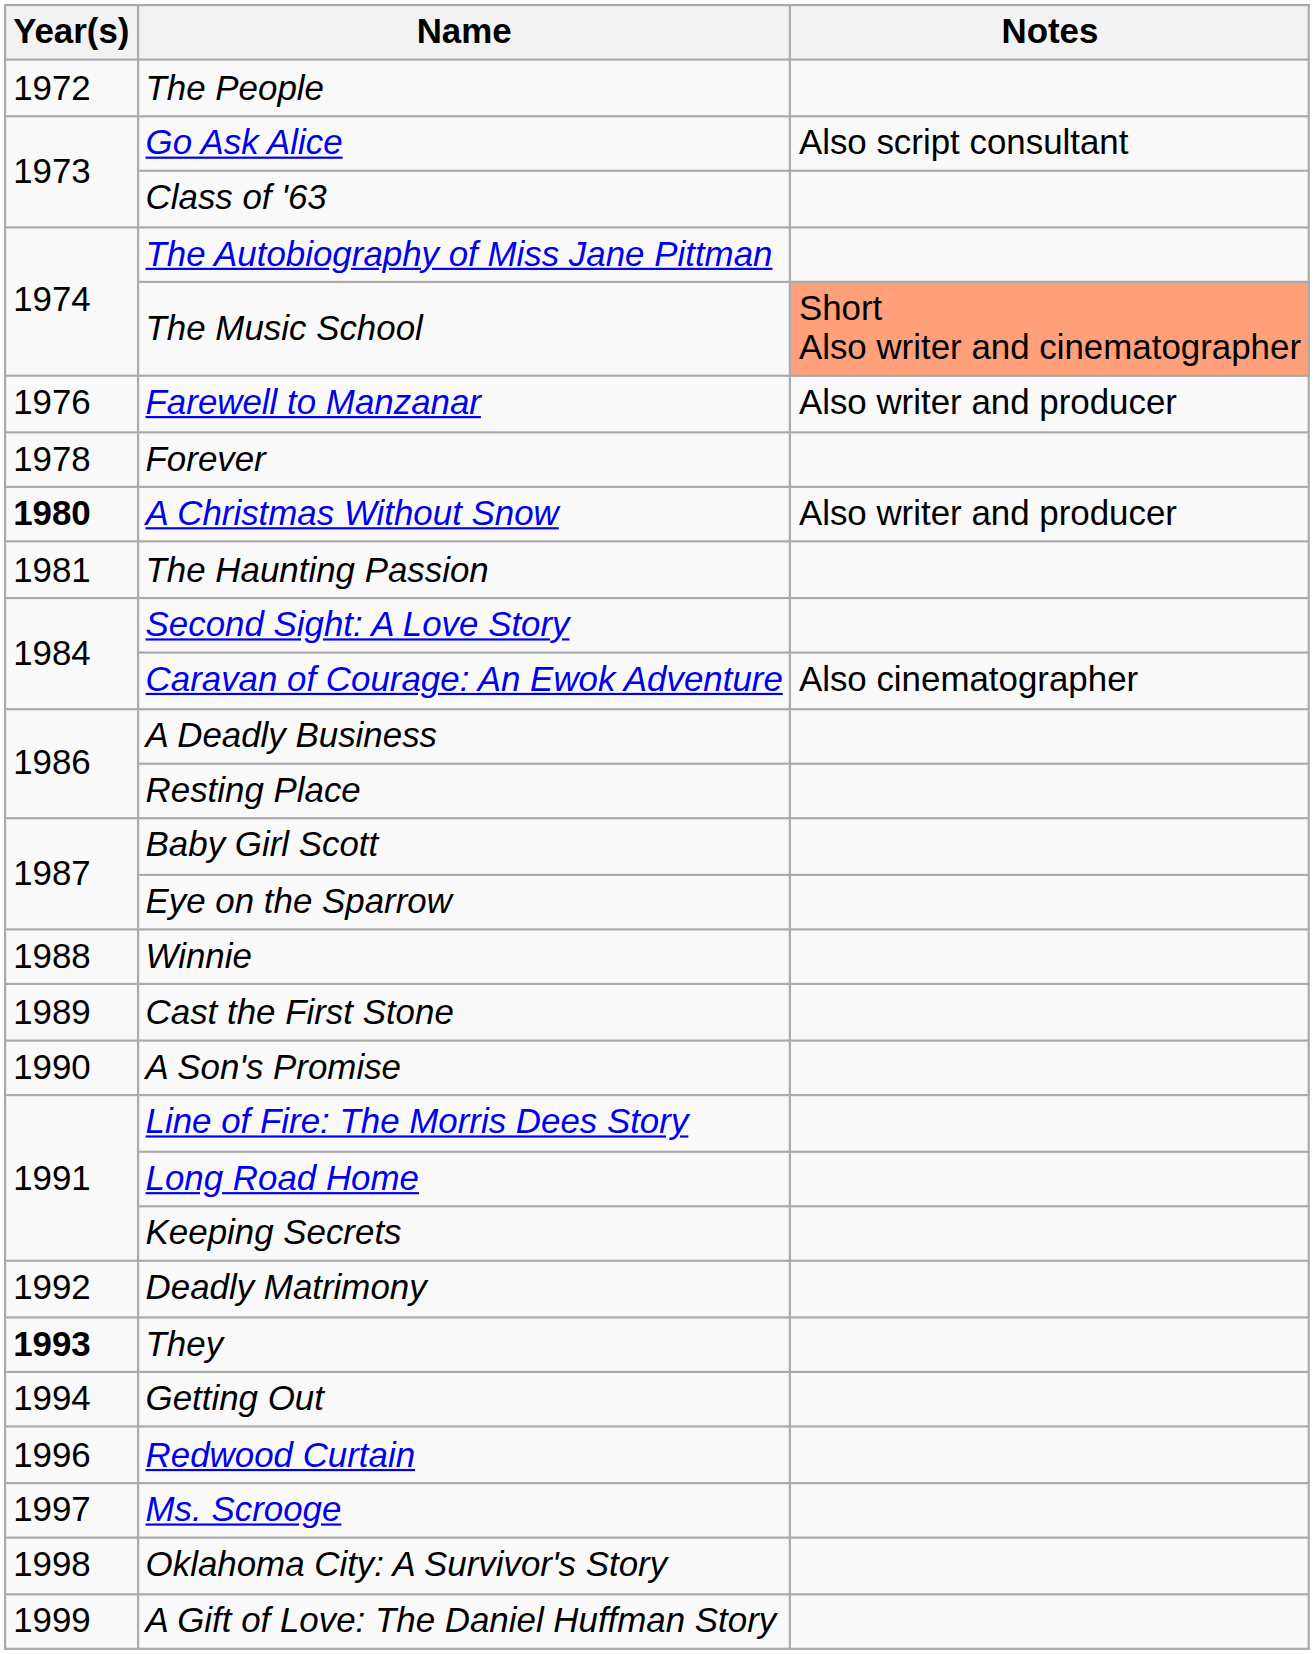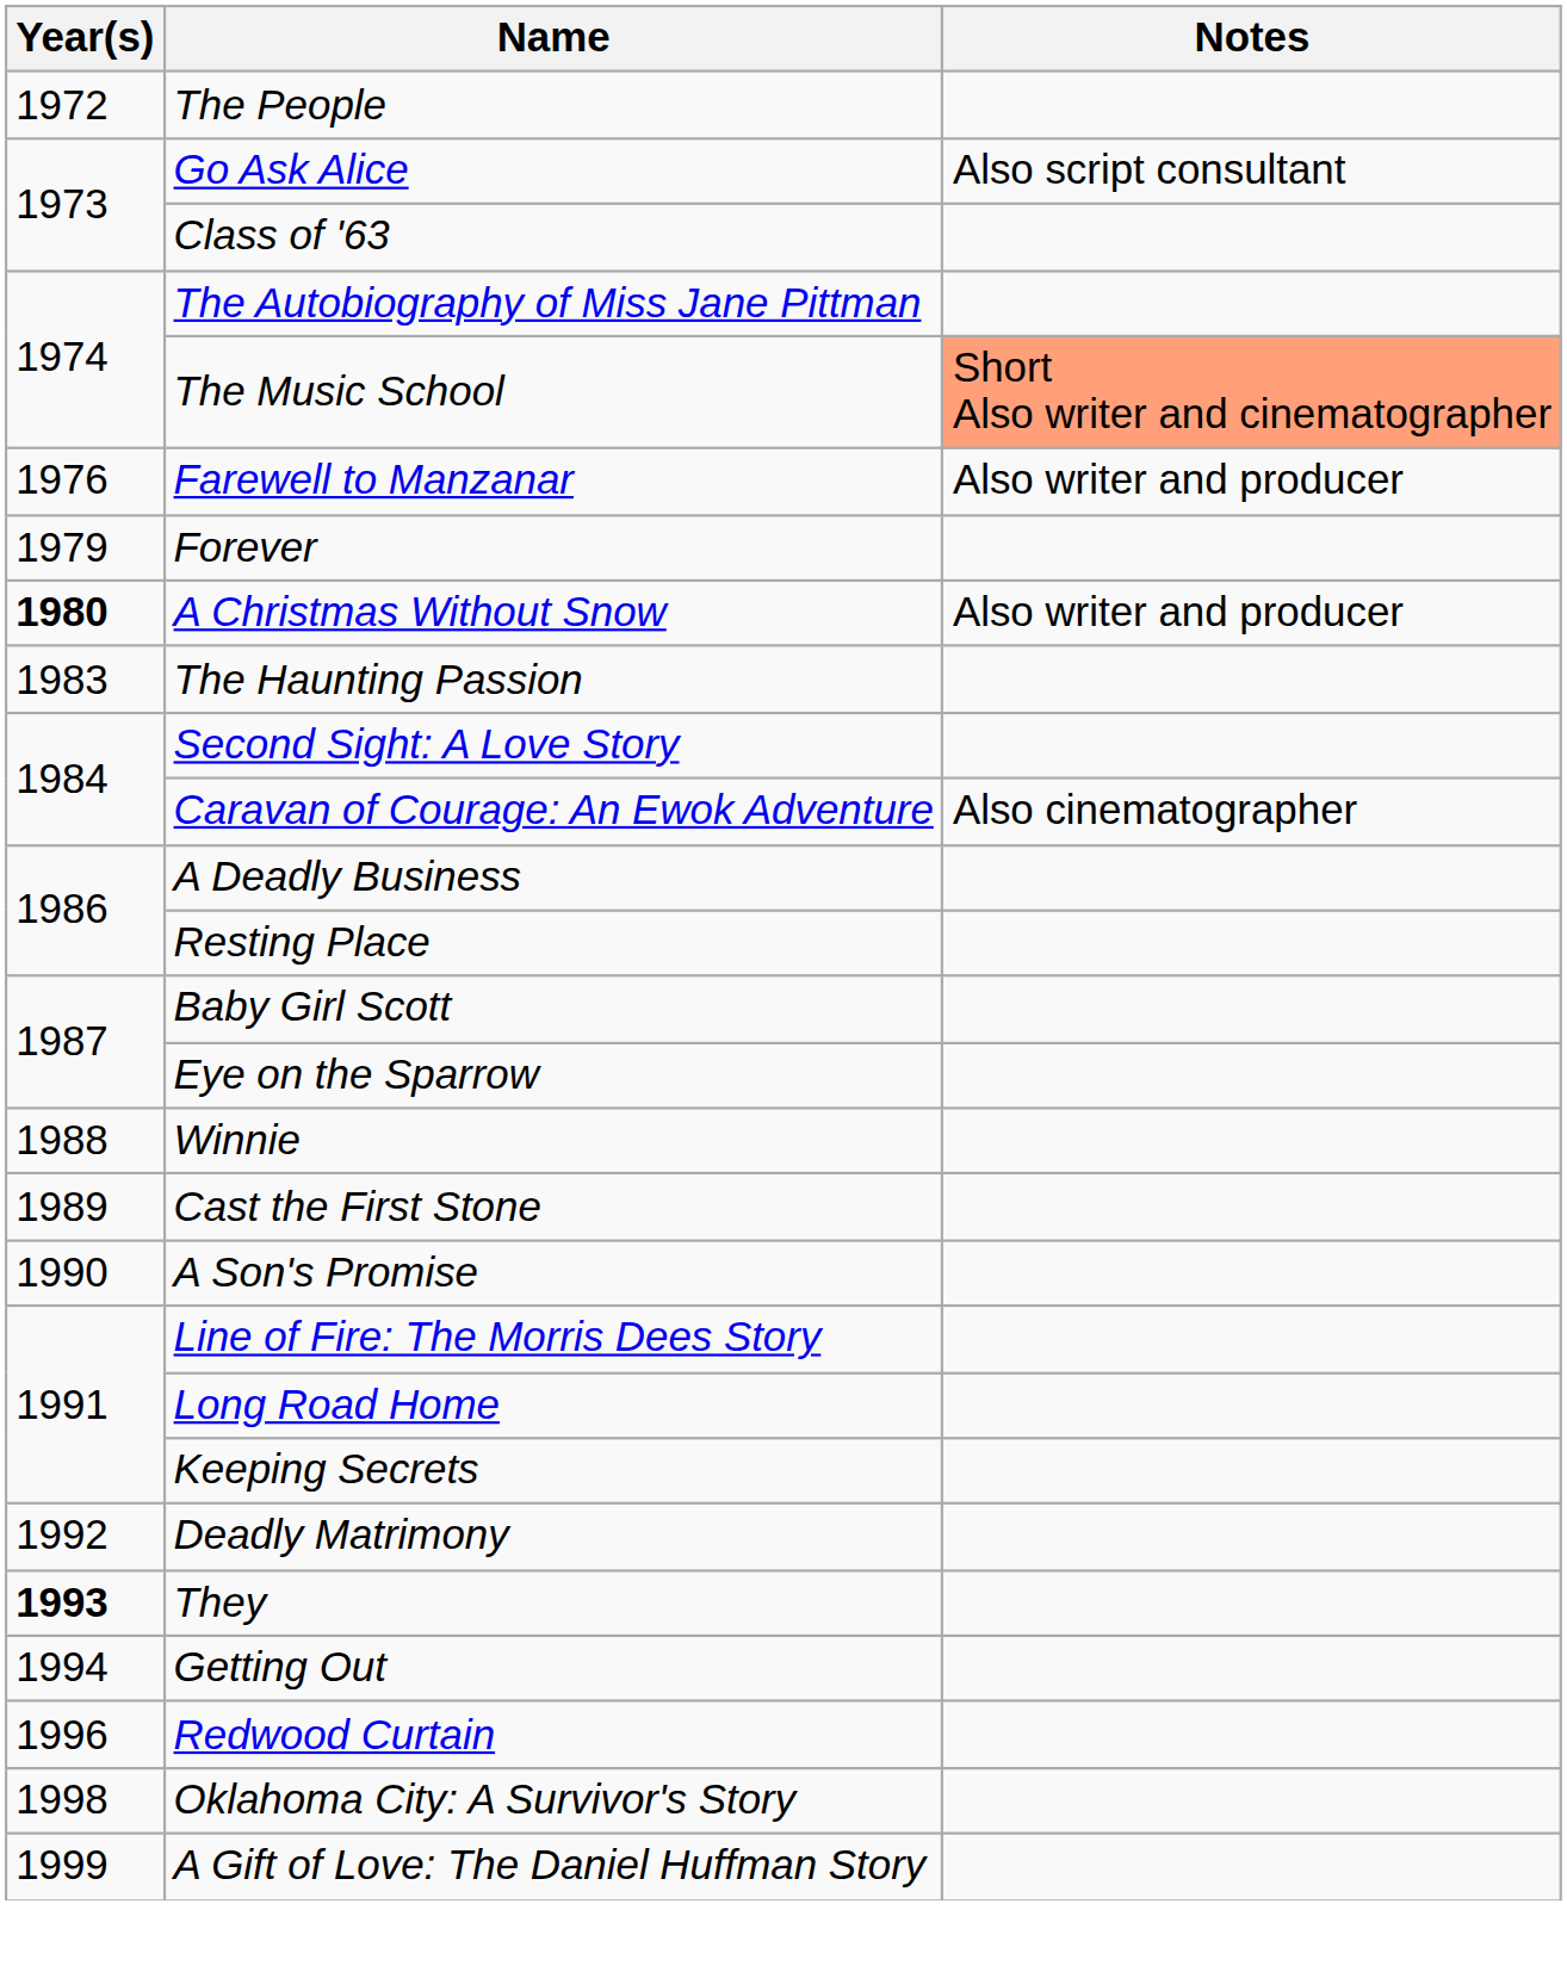Forever | Year(s): 1978 -> 1979
The Haunting Passion | Year(s): 1981 -> 1983
- row: 1997 | Ms. Scrooge
